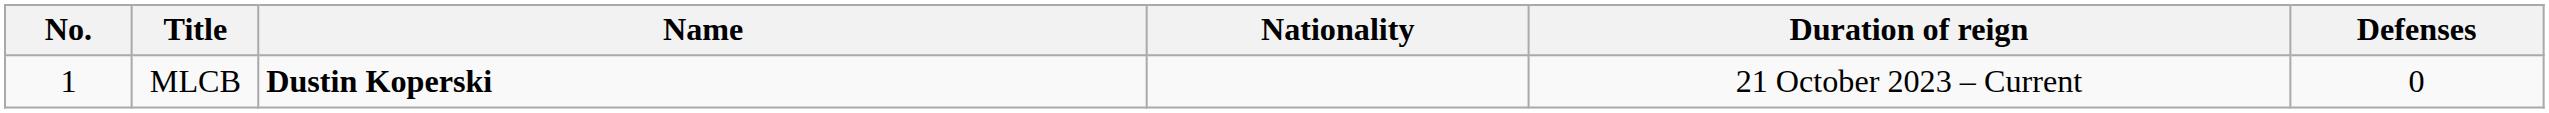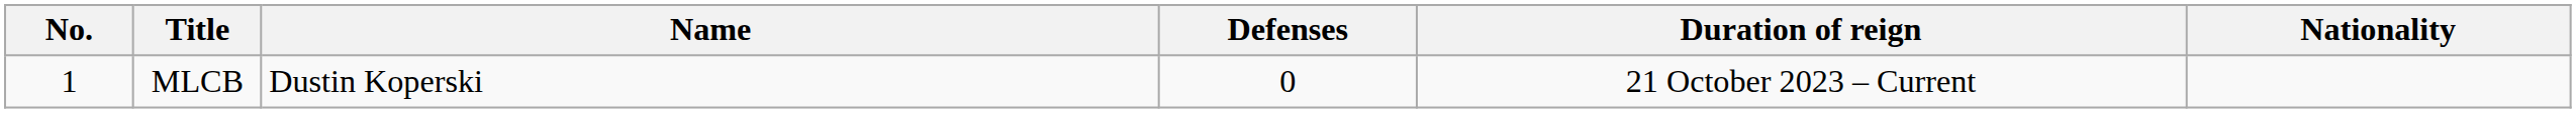columns swapped: Nationality <-> Defenses
MLCB | Name: bold -> normal
